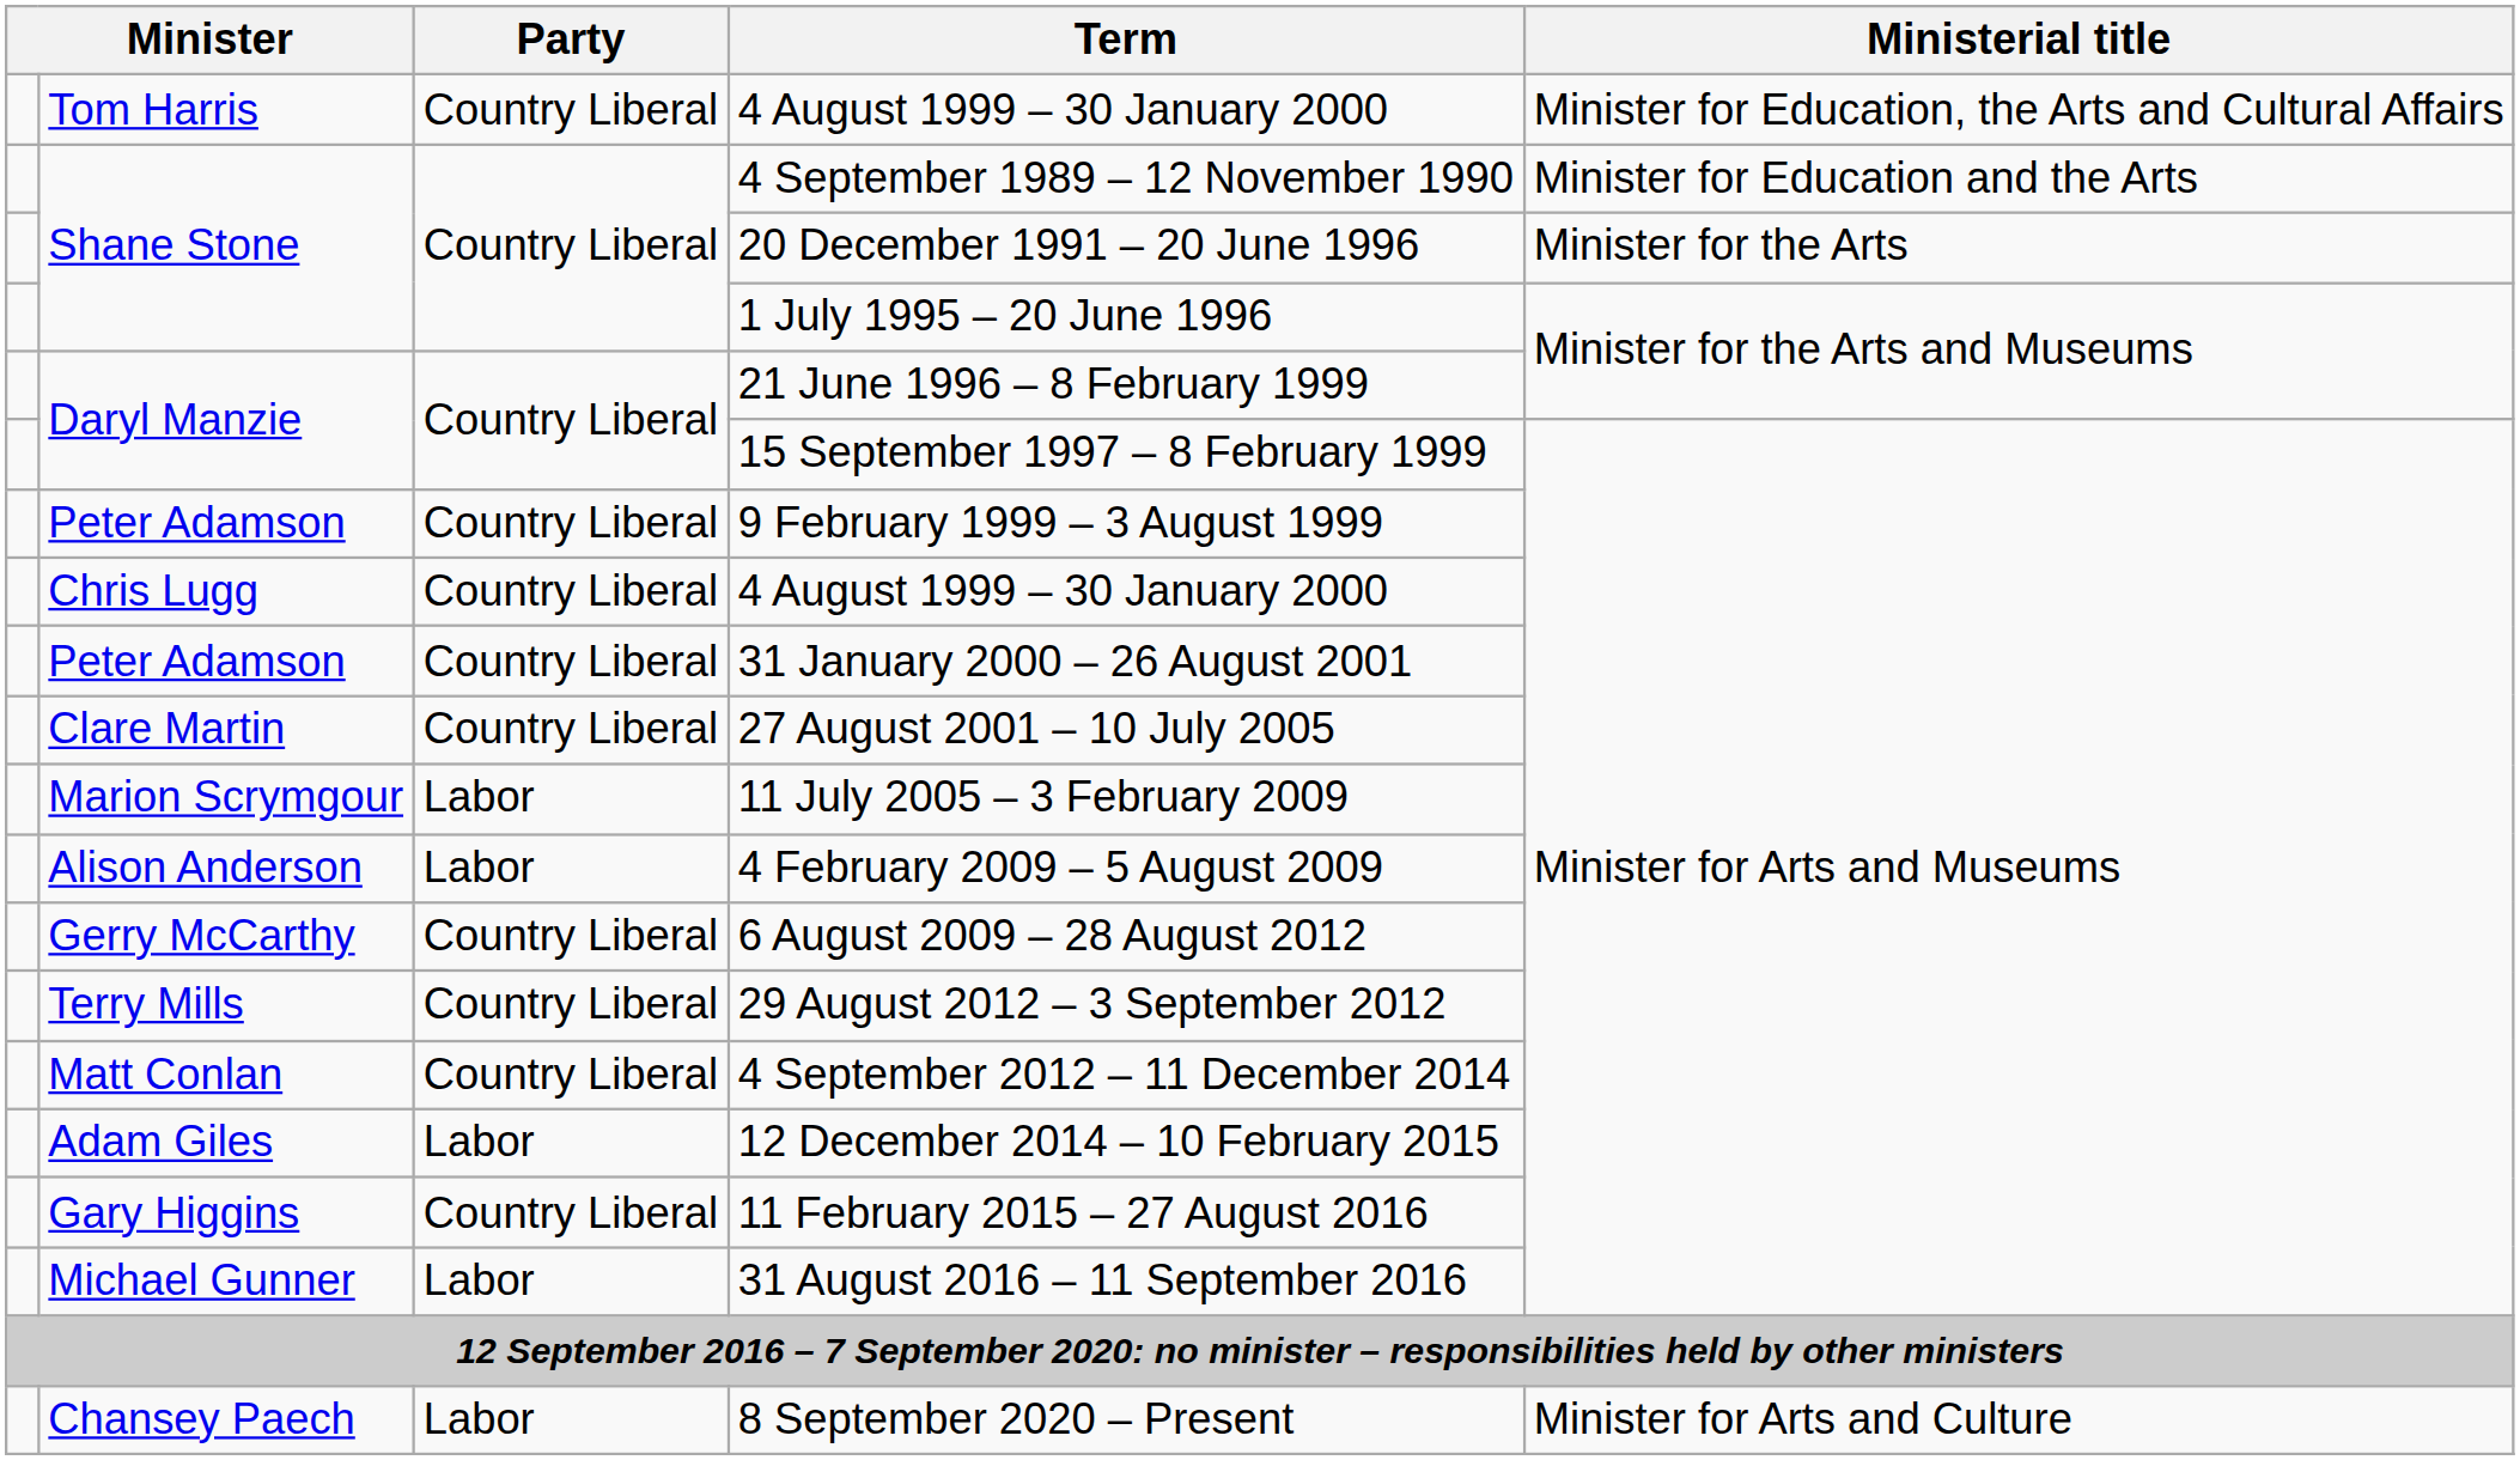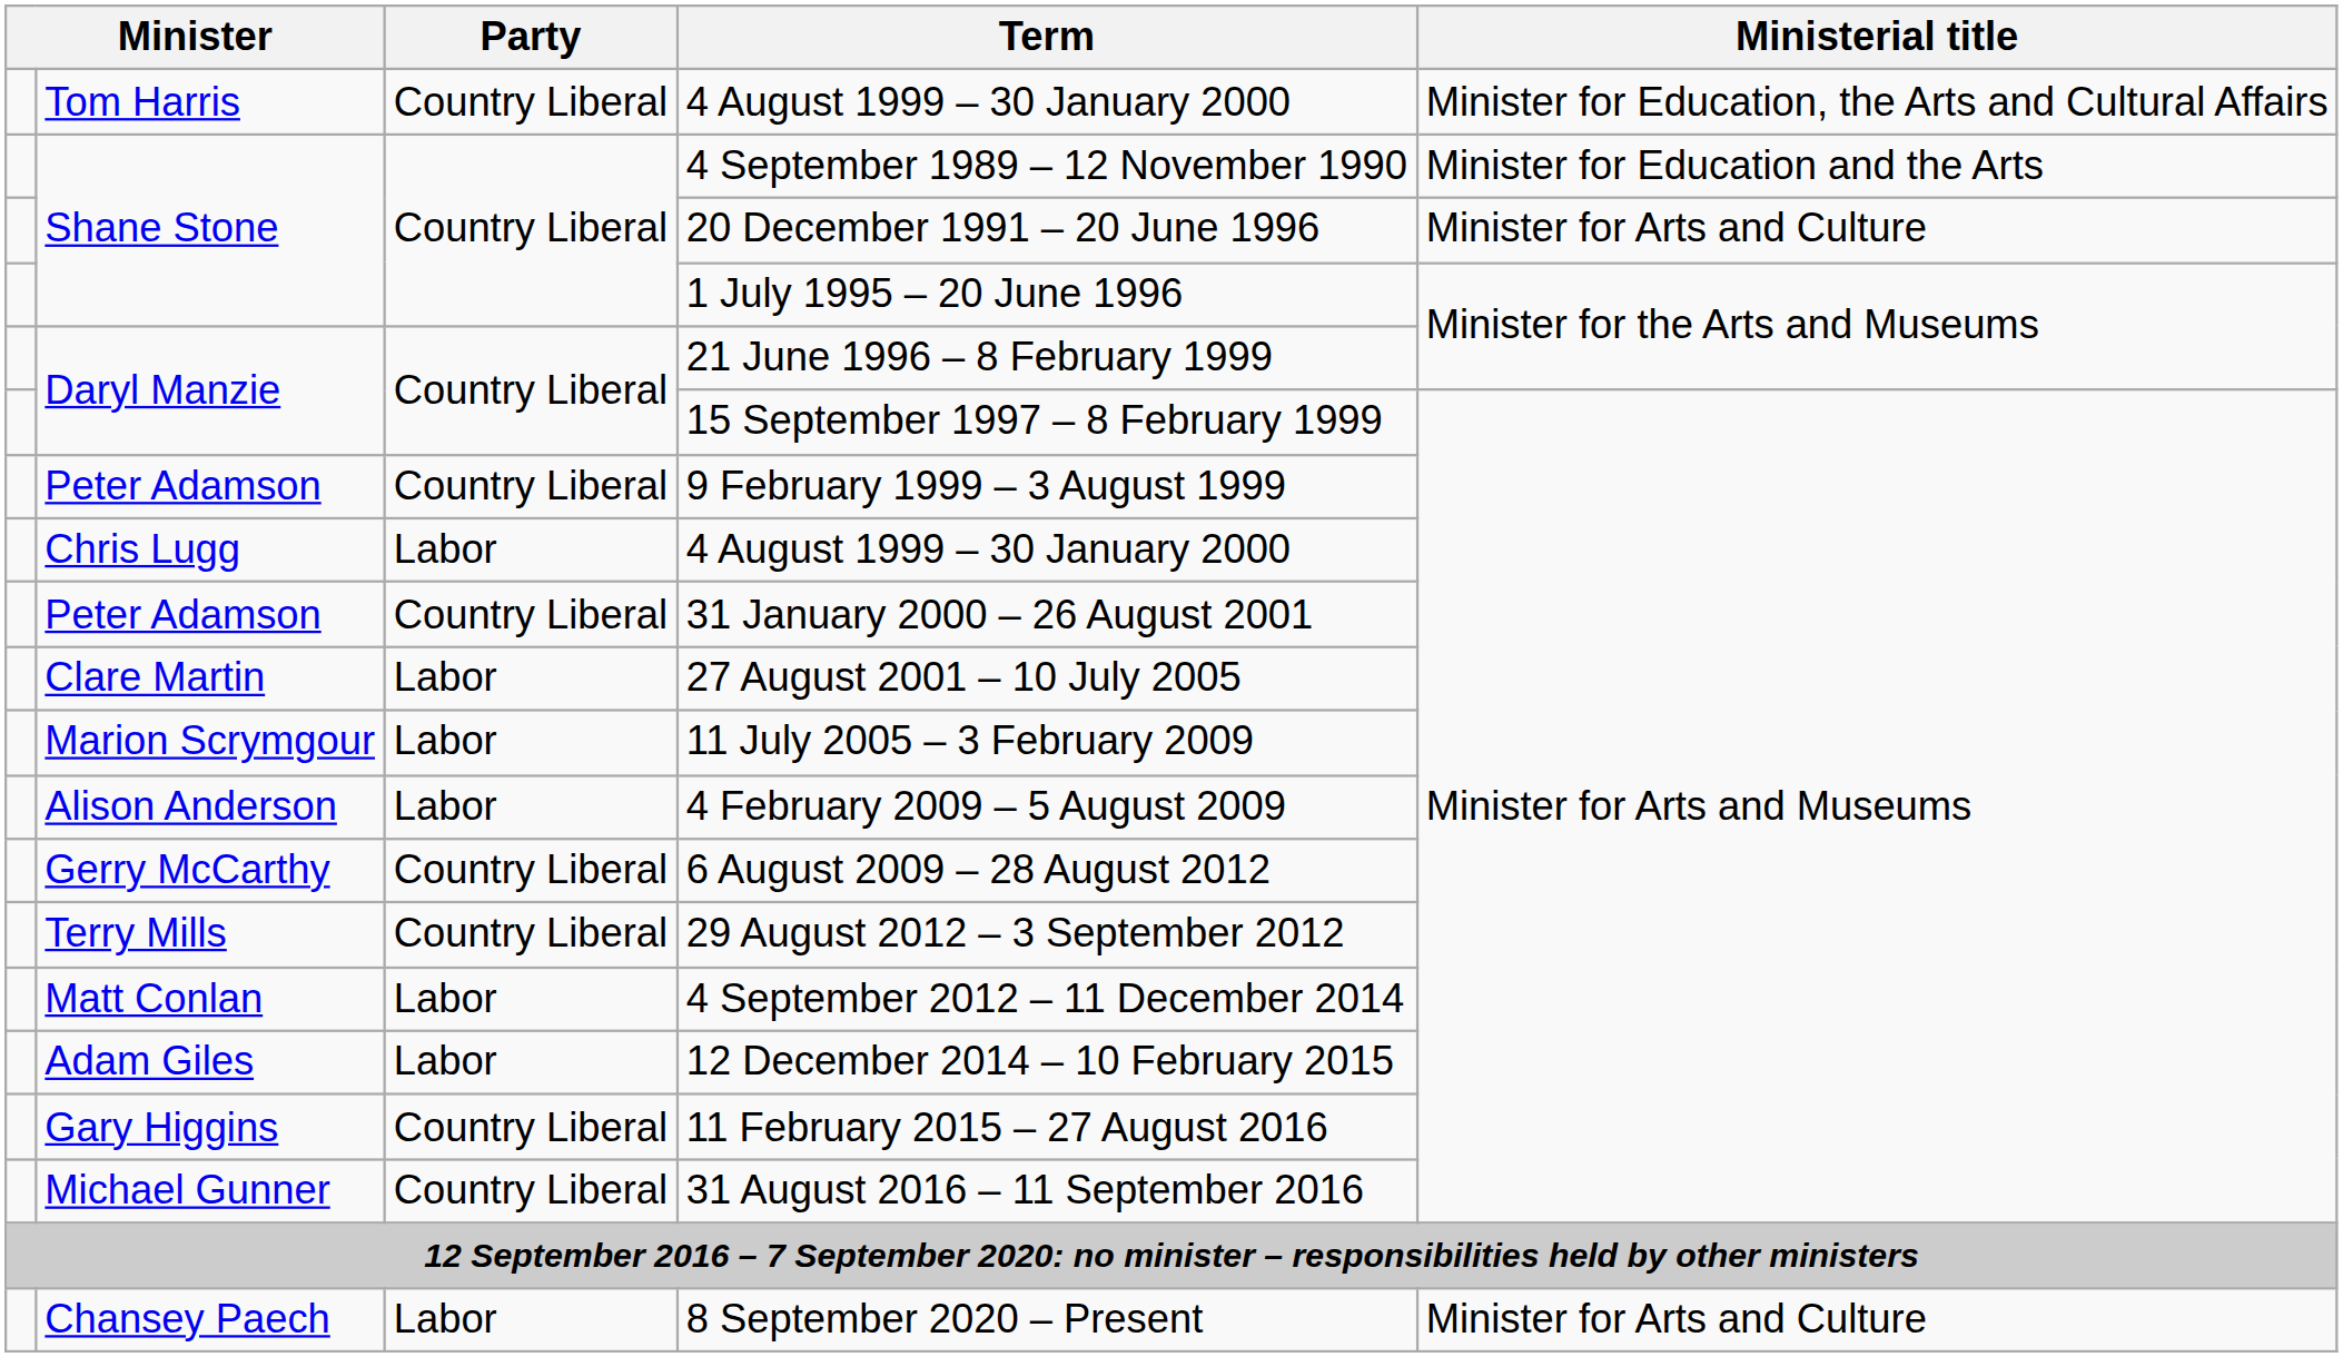20 December 1991 – 20 June 1996 | Ministerial title: Minister for the Arts -> Minister for Arts and Culture
Chris Lugg / 4 August 1999 – 30 January 2000 | Party: Country Liberal -> Labor
27 August 2001 – 10 July 2005 | Party: Country Liberal -> Labor
4 September 2012 – 11 December 2014 | Party: Country Liberal -> Labor
31 August 2016 – 11 September 2016 | Party: Labor -> Country Liberal
